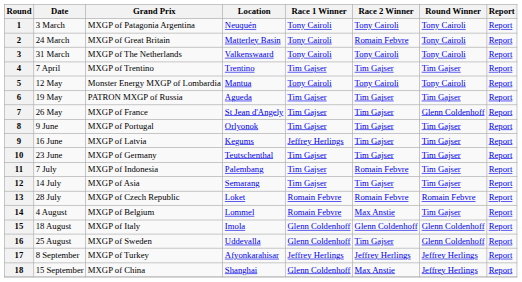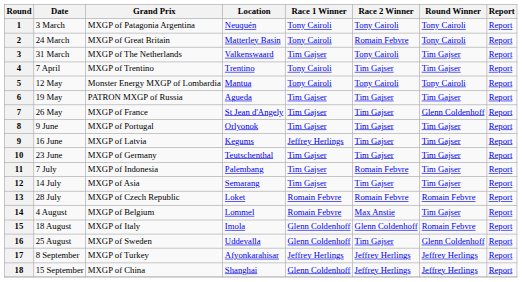3 | Race 1 Winner: Tony Cairoli -> Tim Gajser
3 | Round Winner: Tony Cairoli -> Tim Gajser
4 | Race 1 Winner: Tim Gajser -> Tony Cairoli
15 | Round Winner: Glenn Coldenhoff -> Romain Febvre
18 | Race 2 Winner: Max Anstie -> Jeffrey Herlings
